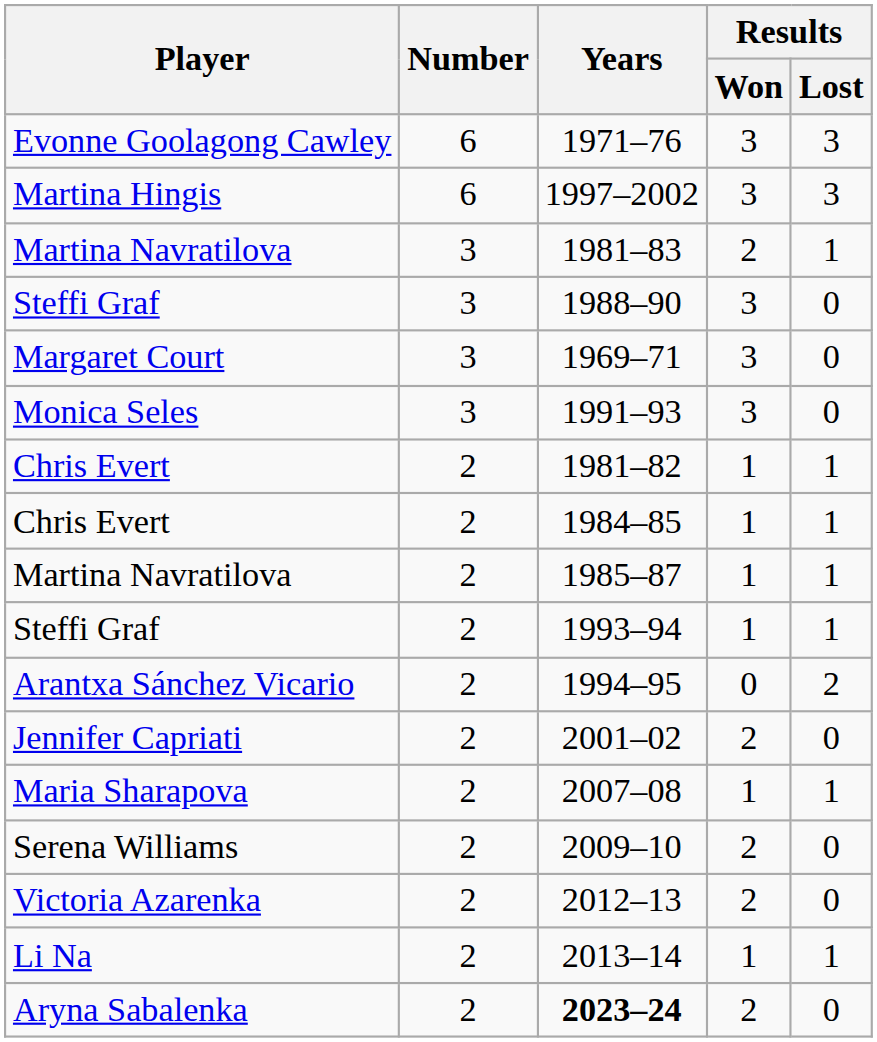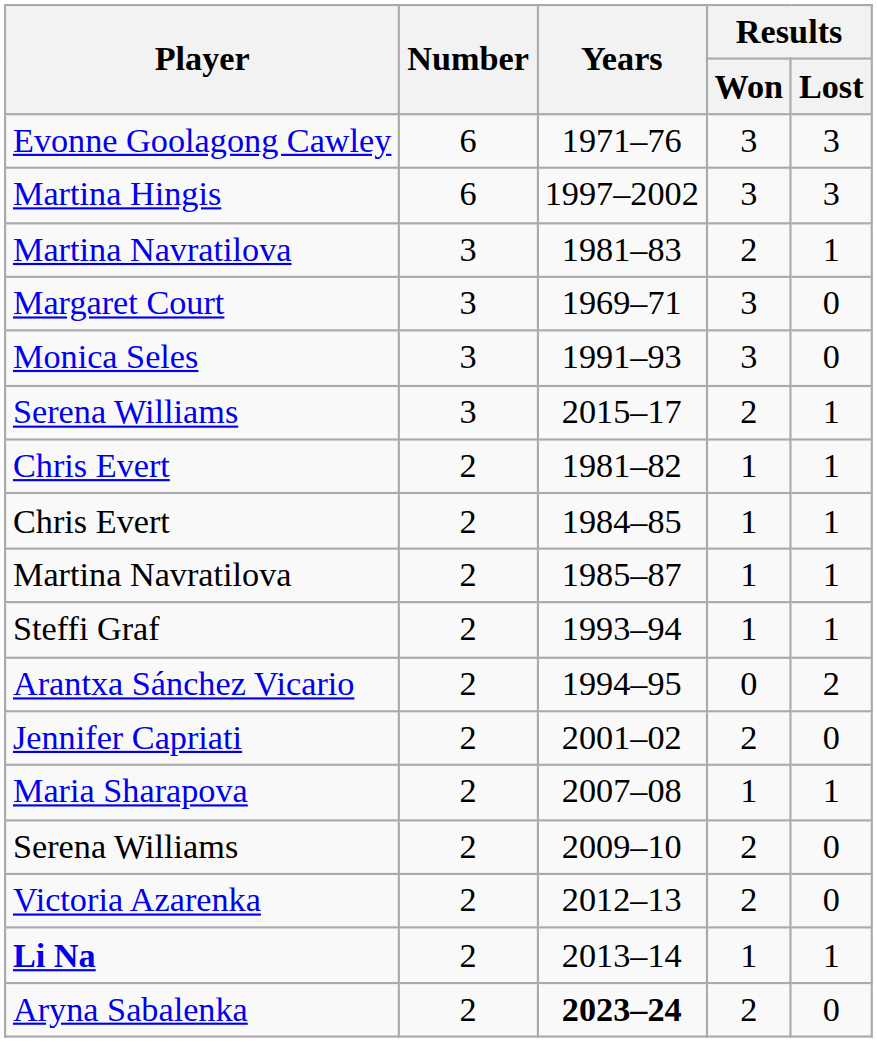- row: Steffi Graf | 3 | 1988–90 | 3 | 0
+ row: Serena Williams | 3 | 2015–17 | 2 | 1
2013–14 | Player: normal -> bold
